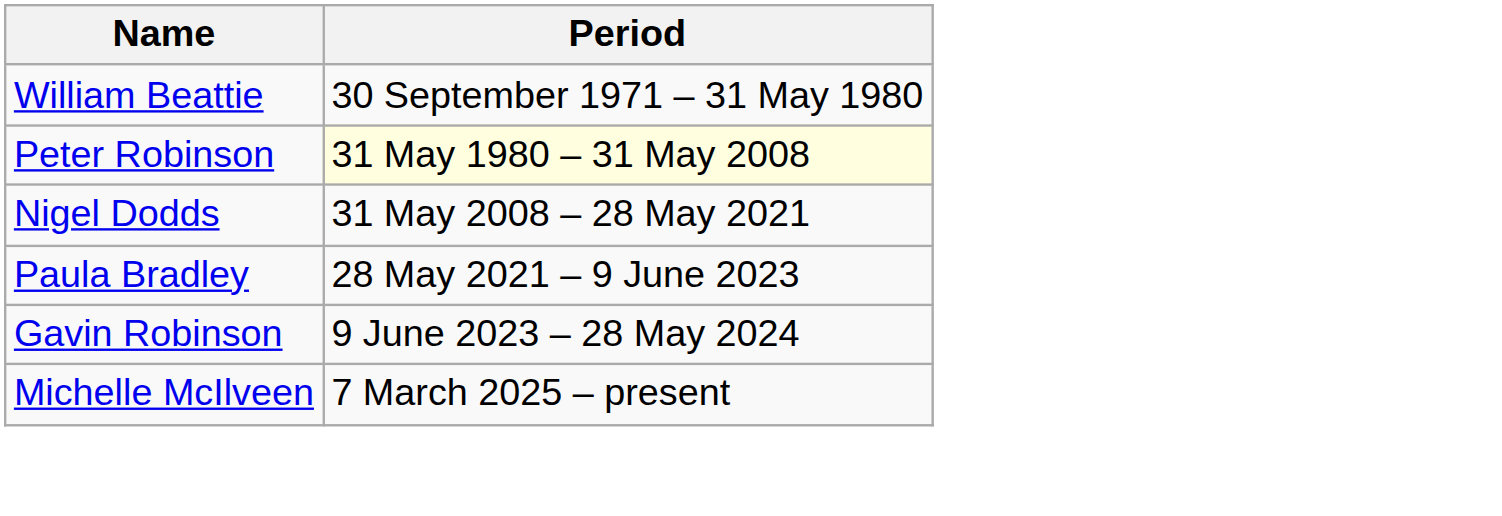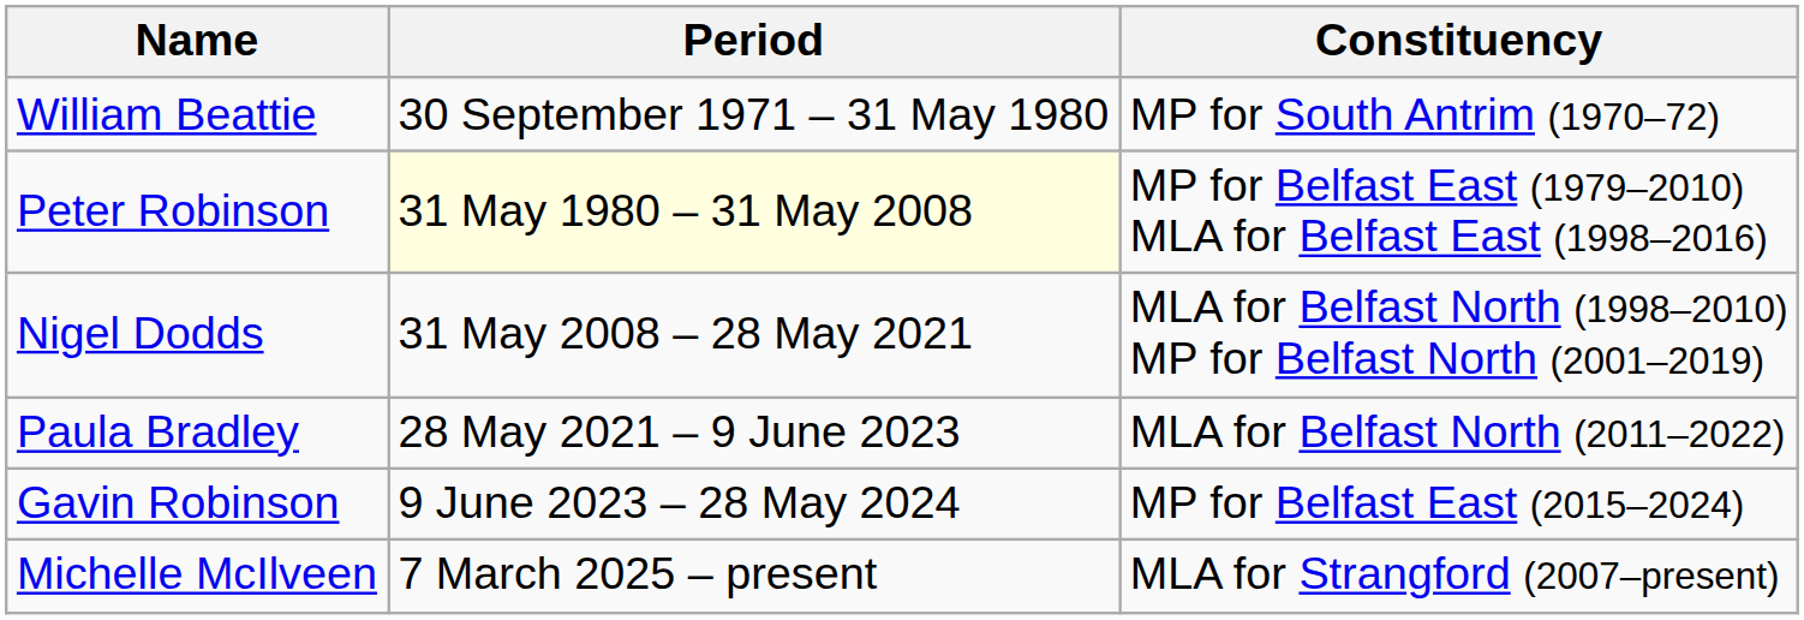+ column: Constituency | MP for South Antrim (1970–72) | MP for Belfast East (1979–2010) MLA for Belfast East (1998–2016) | MLA for Belfast North (1998–2010) MP for Belfast North (2001–2019) | MLA for Belfast North (2011–2022) | MP for Belfast East (2015–2024) | MLA for Strangford (2007–present)
